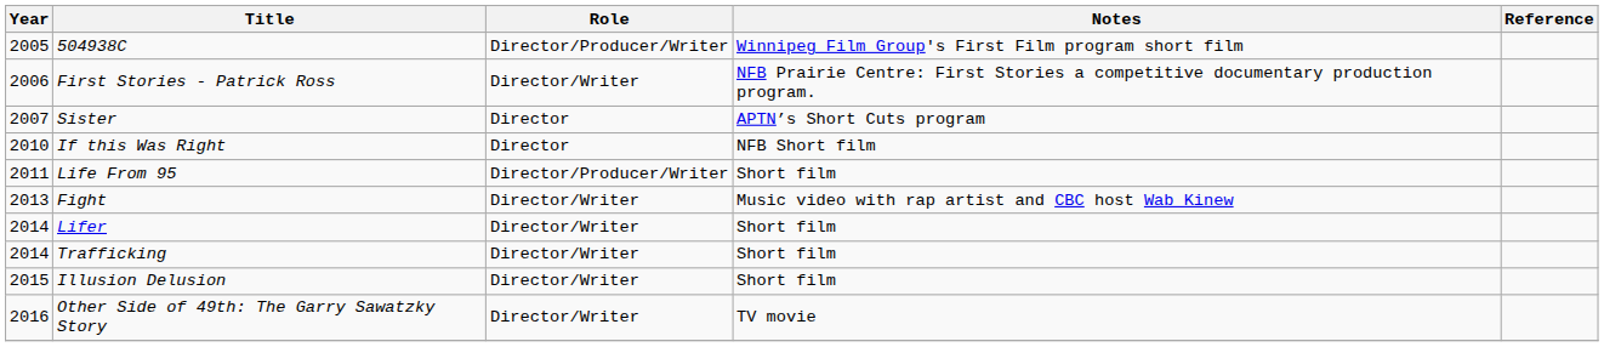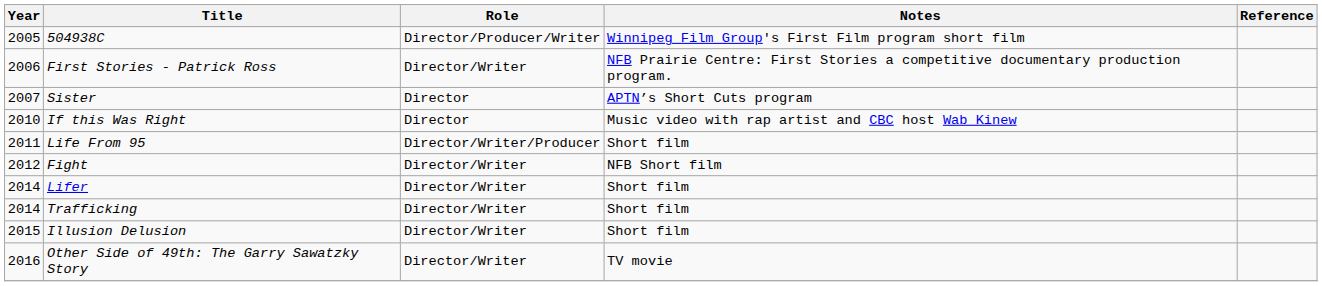If this Was Right | Notes: NFB Short film -> Music video with rap artist and CBC host Wab Kinew
Life From 95 | Role: Director/Producer/Writer -> Director/Writer/Producer
Fight | Year: 2013 -> 2012
Fight | Notes: Music video with rap artist and CBC host Wab Kinew -> NFB Short film
